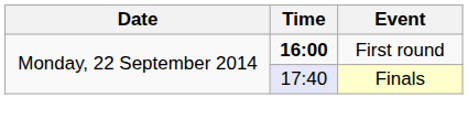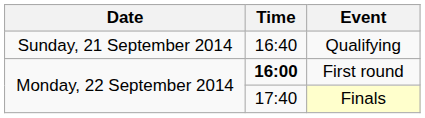+ row: Sunday, 21 September 2014 | 16:40 | Qualifying
Finals | Time: lavender background -> no background
